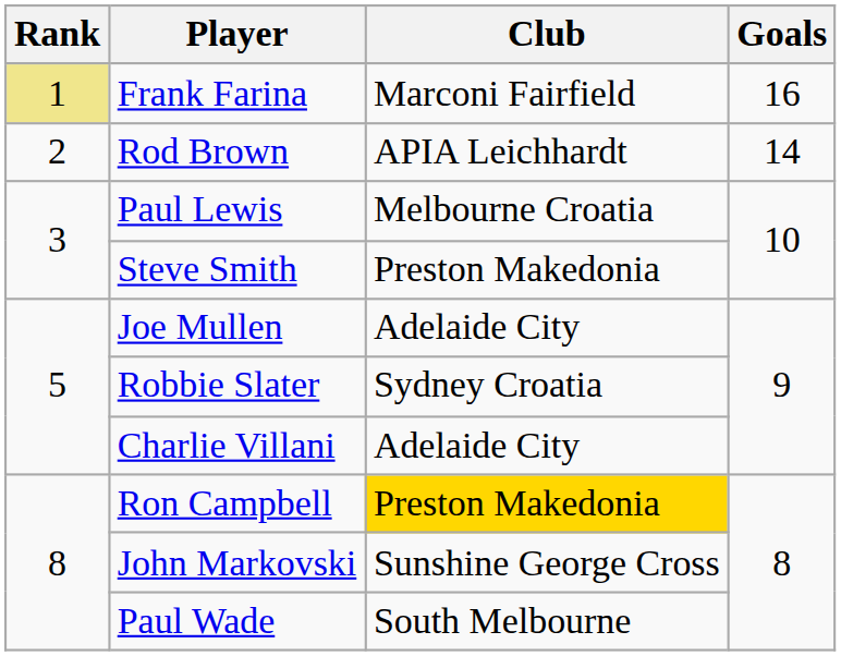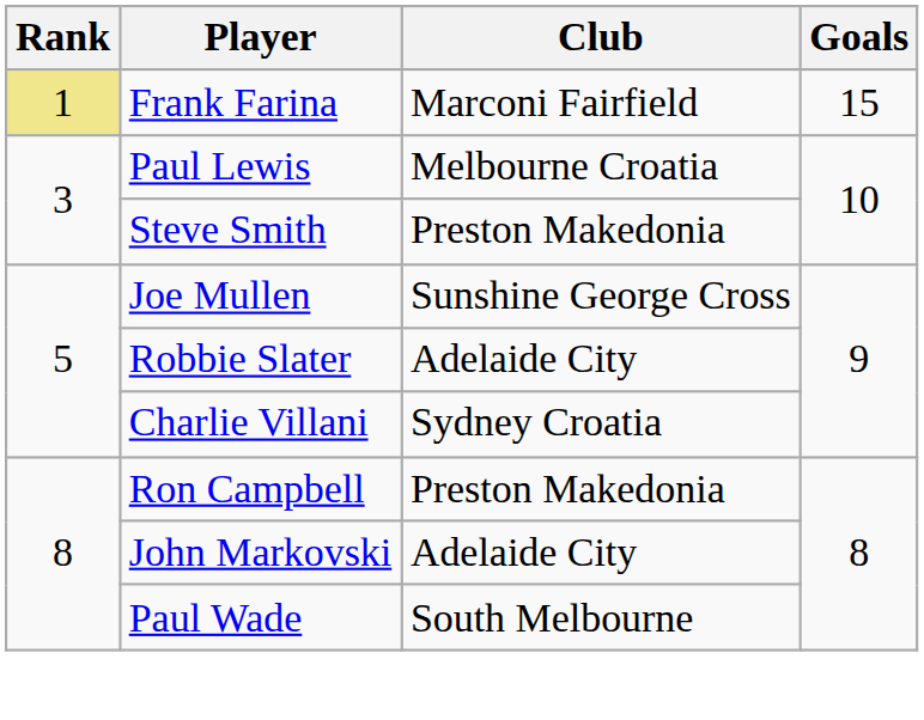Frank Farina | Goals: 16 -> 15
- row: 2 | Rod Brown | APIA Leichhardt | 14
Joe Mullen | Club: Adelaide City -> Sunshine George Cross
Robbie Slater | Club: Sydney Croatia -> Adelaide City
Charlie Villani | Club: Adelaide City -> Sydney Croatia
Ron Campbell | Club: gold background -> no background
John Markovski | Club: Sunshine George Cross -> Adelaide City
